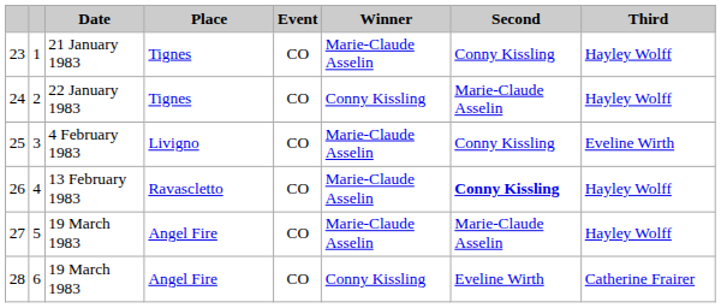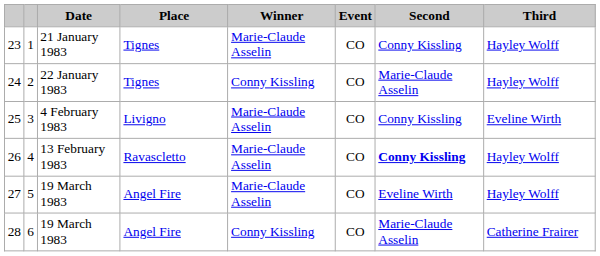columns swapped: Event <-> Winner
27 | Second: Marie-Claude Asselin -> Eveline Wirth
28 | Second: Eveline Wirth -> Marie-Claude Asselin
